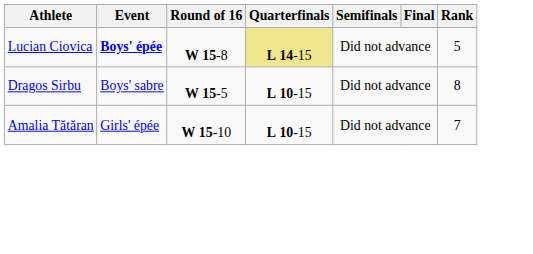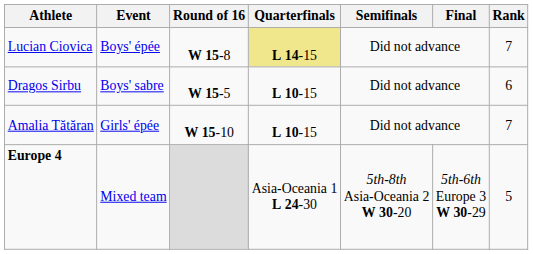Lucian Ciovica | Event: bold -> normal
Lucian Ciovica | Rank: 5 -> 7
Dragos Sirbu | Rank: 8 -> 6
+ row: Europe 4 | Mixed team | Asia-Oceania 1 L 24-30 | 5th-8th Asia-Oceania 2 W 30-20 | 5th-6th Europe 3 W 30-29 | 5
